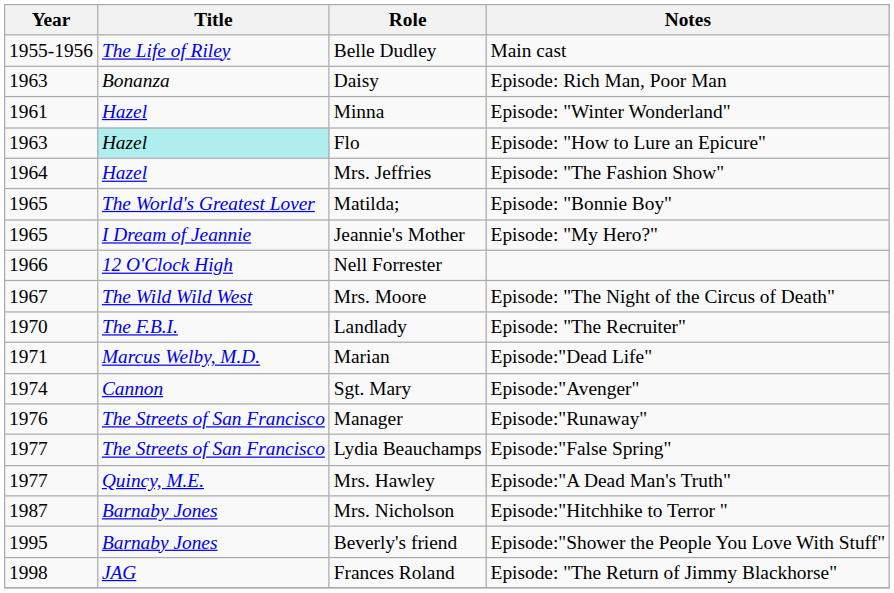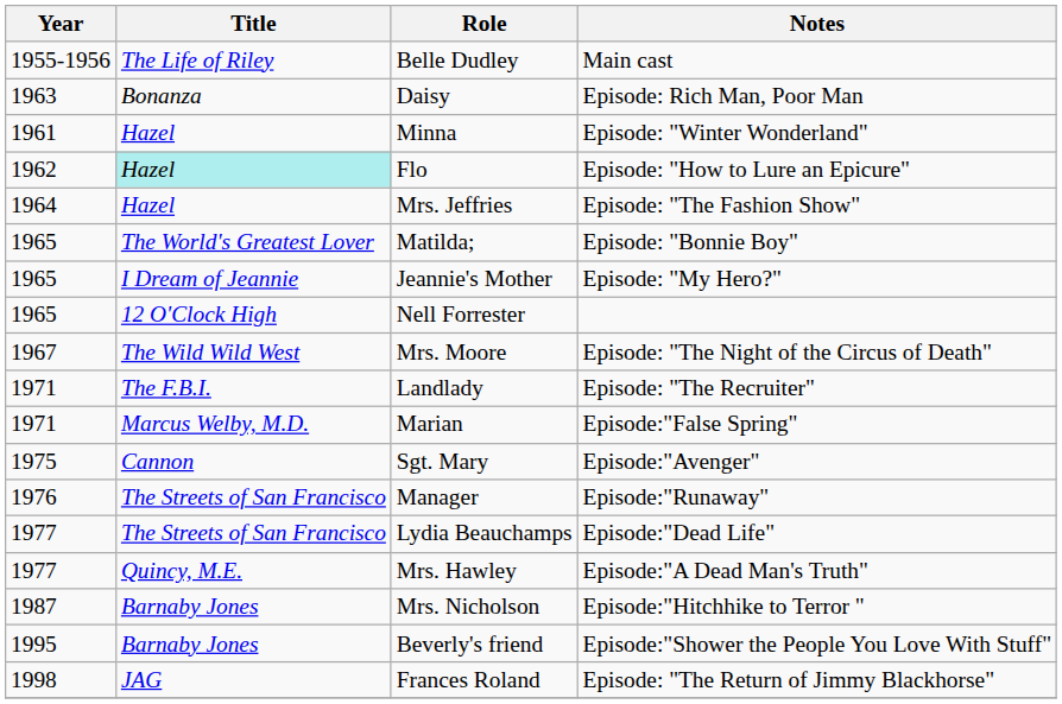Flo | Year: 1963 -> 1962
Nell Forrester | Year: 1966 -> 1965
Landlady | Year: 1970 -> 1971
Marian | Notes: Episode:"Dead Life" -> Episode:"False Spring"
Sgt. Mary | Year: 1974 -> 1975
Lydia Beauchamps | Notes: Episode:"False Spring" -> Episode:"Dead Life"
